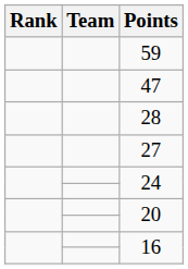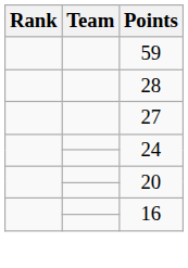- row: 47
